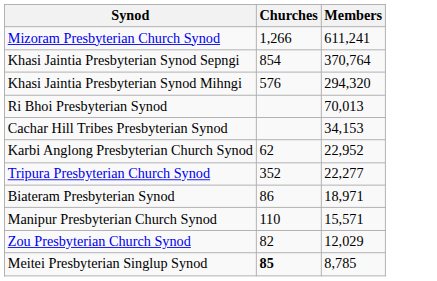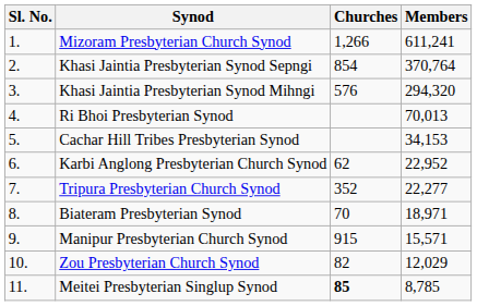+ column: Sl. No. | 1. | 2. | 3. | 4. | 5. | 6. | 7. | 8. | 9. | 10. | 11.
Biateram Presbyterian Synod | Churches: 86 -> 70
Manipur Presbyterian Church Synod | Churches: 110 -> 915
